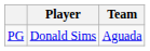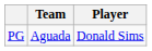columns swapped: Player <-> Team
